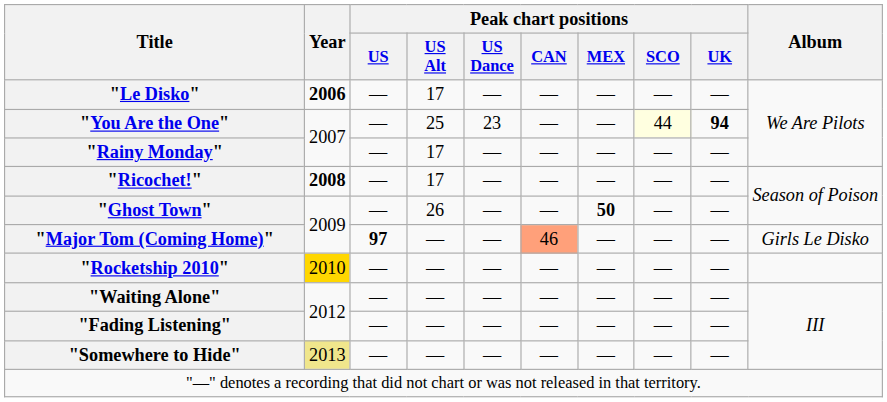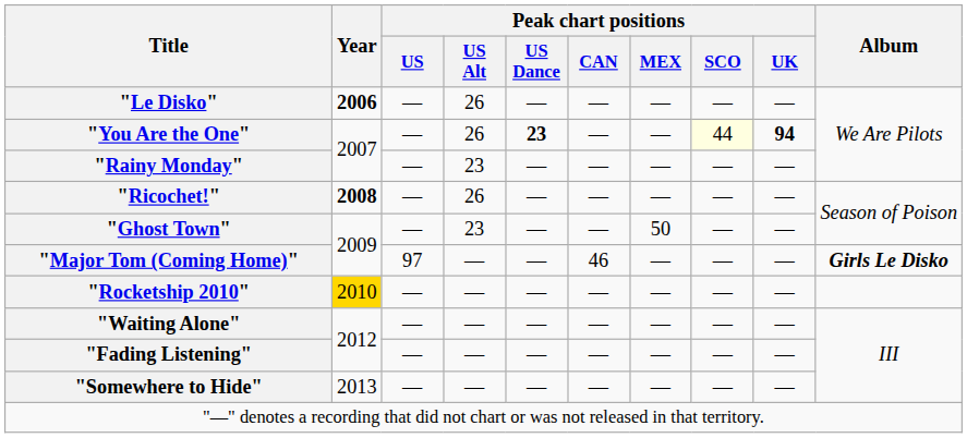"Le Disko" | Peak chart positions / US Alt: 17 -> 26
"You Are the One" | Peak chart positions / US Alt: 25 -> 26
"You Are the One" | Peak chart positions / US Dance: normal -> bold
"Rainy Monday" | Peak chart positions / US Alt: 17 -> 23
"Ricochet!" | Peak chart positions / US Alt: 17 -> 26
"Ghost Town" | Peak chart positions / US Alt: 26 -> 23
"Ghost Town" | Peak chart positions / MEX: bold -> normal
"Major Tom (Coming Home)" | Peak chart positions / US: bold -> normal
"Major Tom (Coming Home)" | Peak chart positions / CAN: lightsalmon background -> no background
"Major Tom (Coming Home)" | Album: normal -> bold
"Somewhere to Hide" | Year: khaki background -> no background
